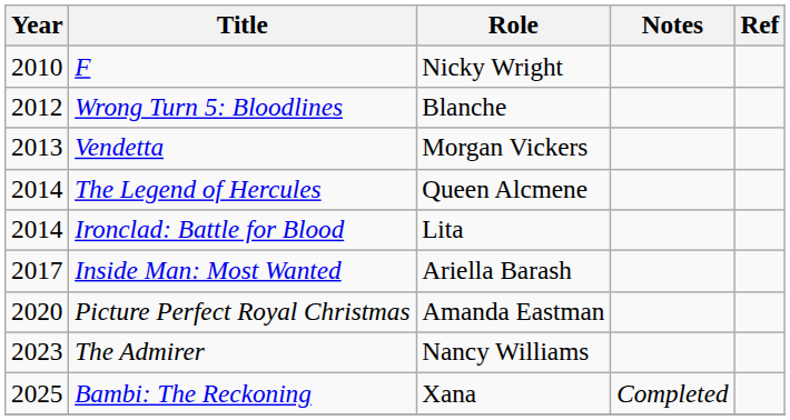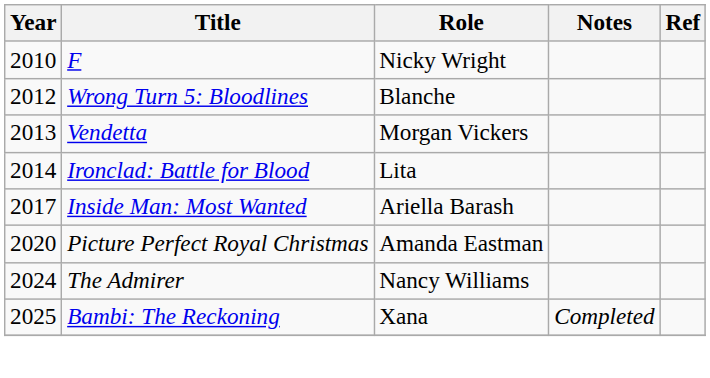- row: 2014 | The Legend of Hercules | Queen Alcmene
The Admirer | Year: 2023 -> 2024
